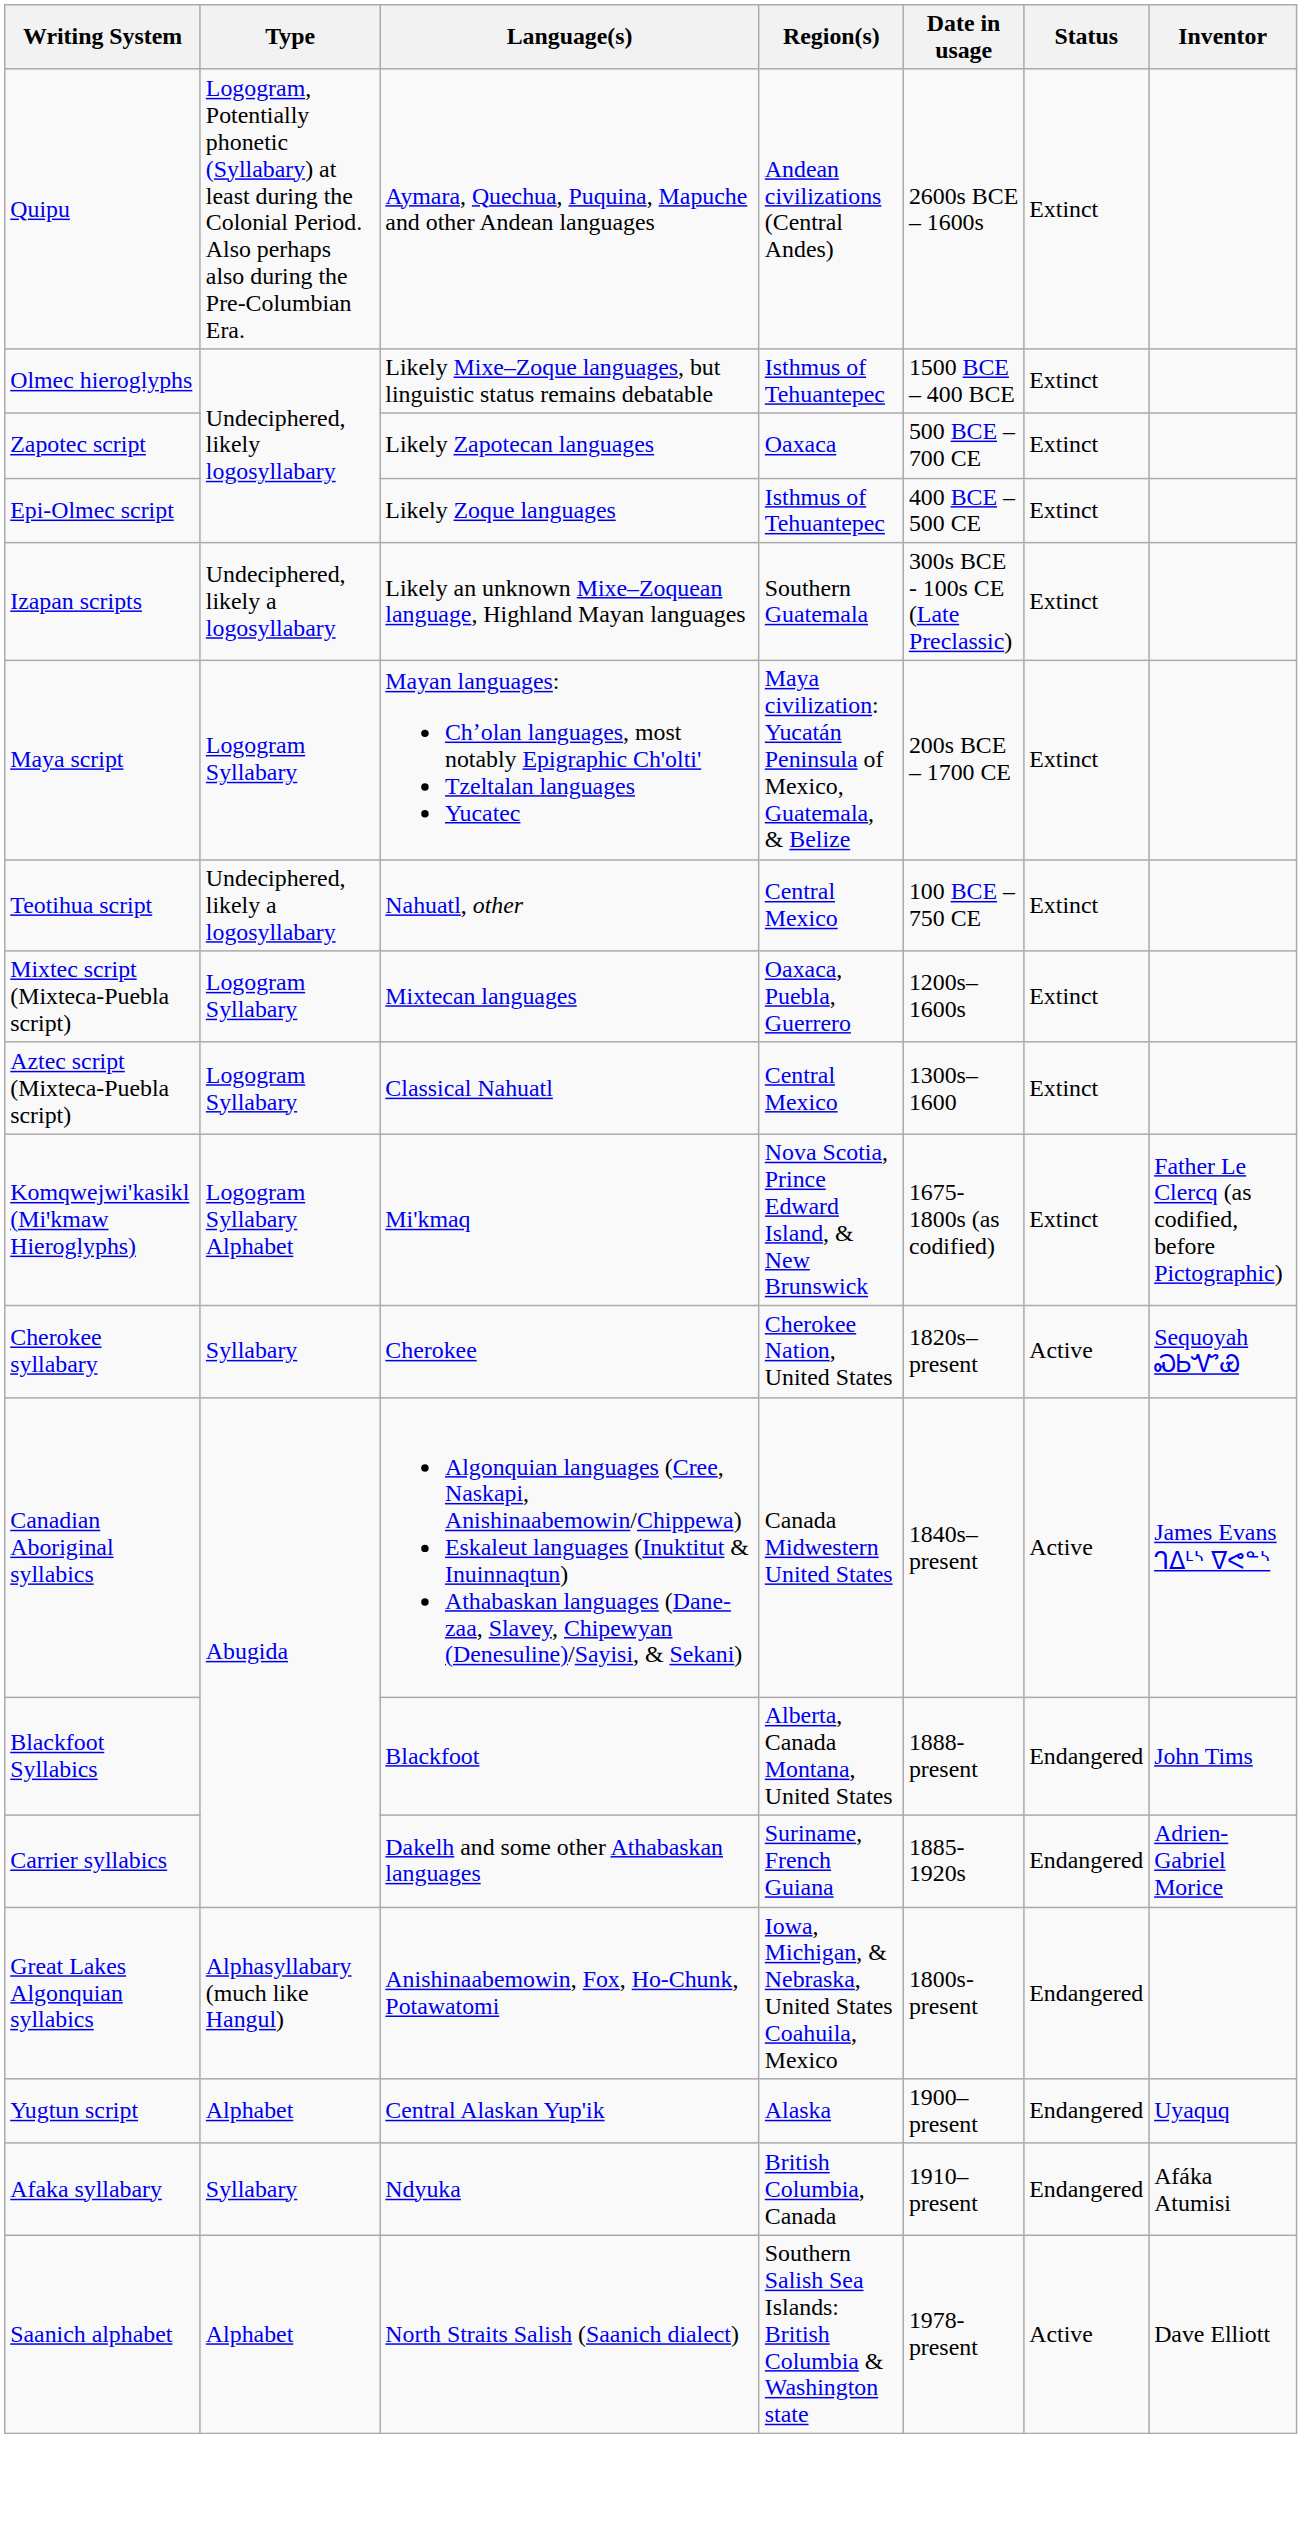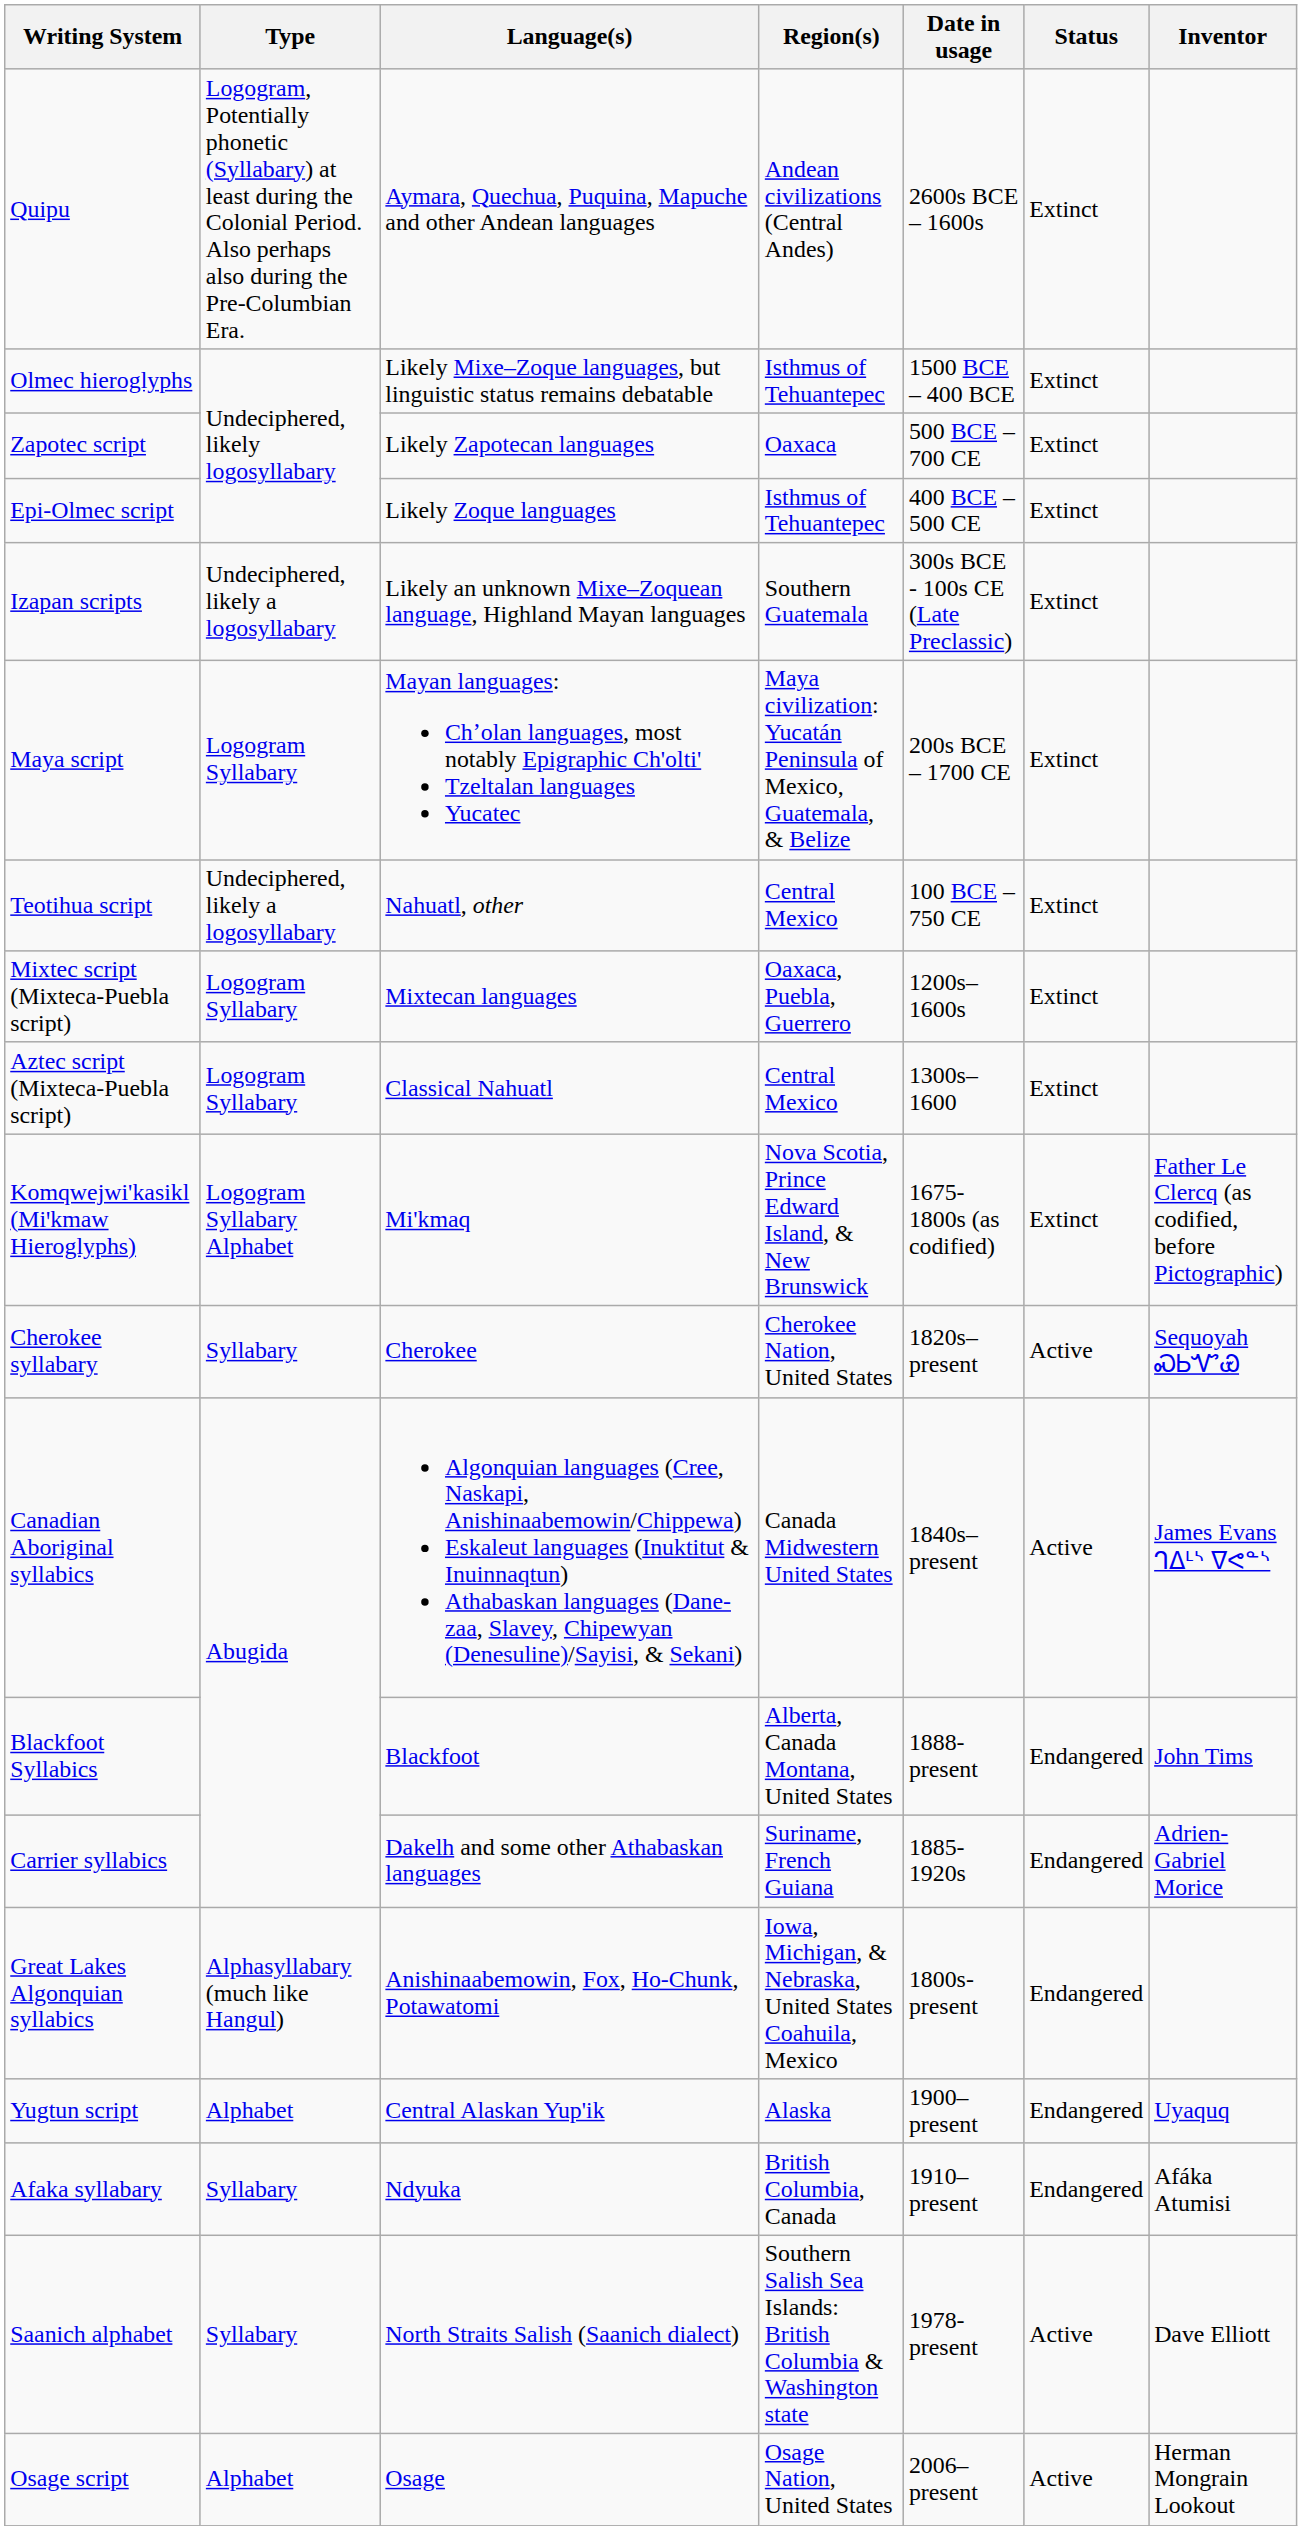Saanich alphabet | Type: Alphabet -> Syllabary
+ row: Osage script | Alphabet | Osage | Osage Nation, United States | 2006–present | Active | Herman Mongrain Lookout
